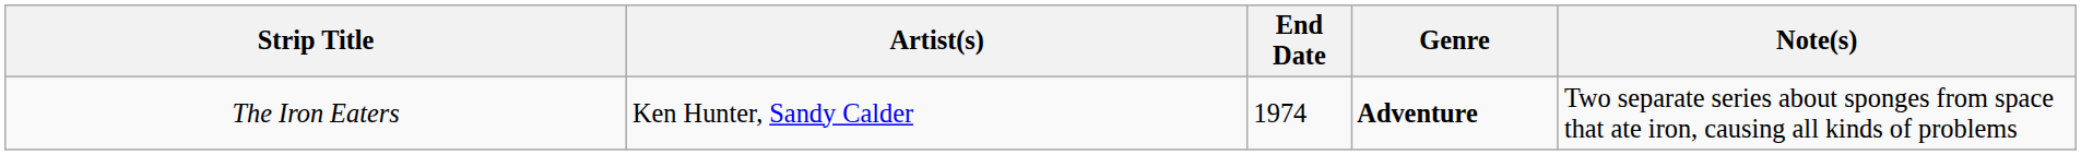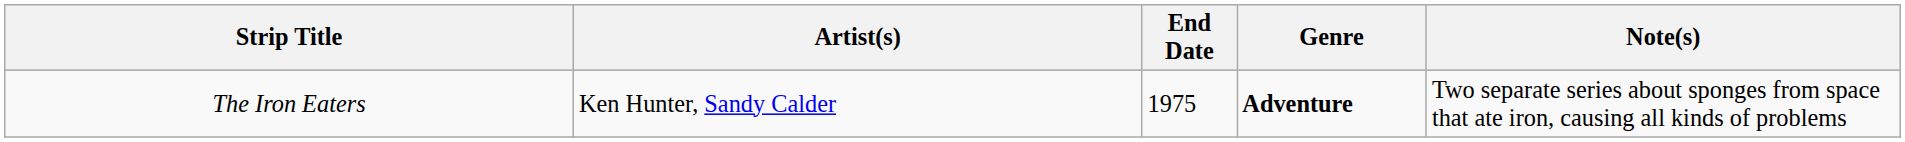The Iron Eaters | End Date: 1974 -> 1975
